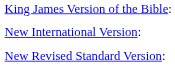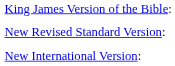rows swapped: New International Version: <-> New Revised Standard Version:
